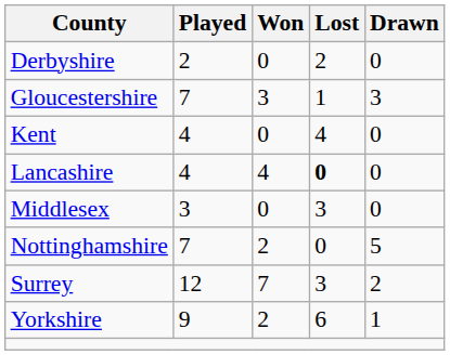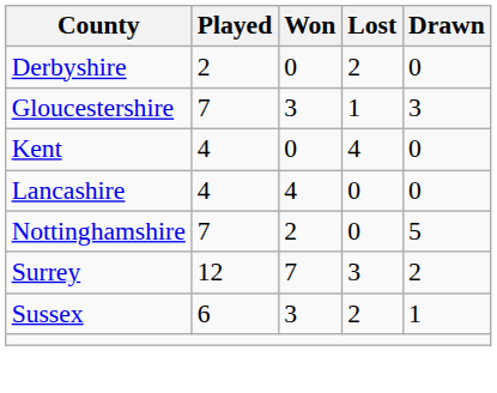Lancashire | Lost: bold -> normal
- row: Middlesex | 3 | 0 | 3 | 0
+ row: Sussex | 6 | 3 | 2 | 1
- row: Yorkshire | 9 | 2 | 6 | 1
